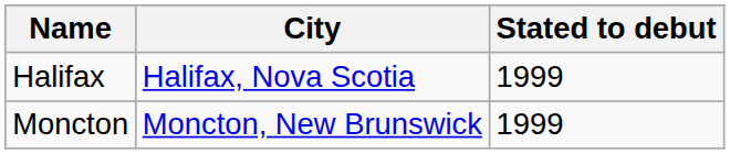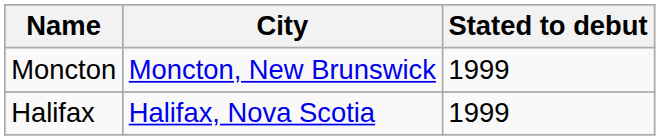rows swapped: Halifax <-> Moncton
